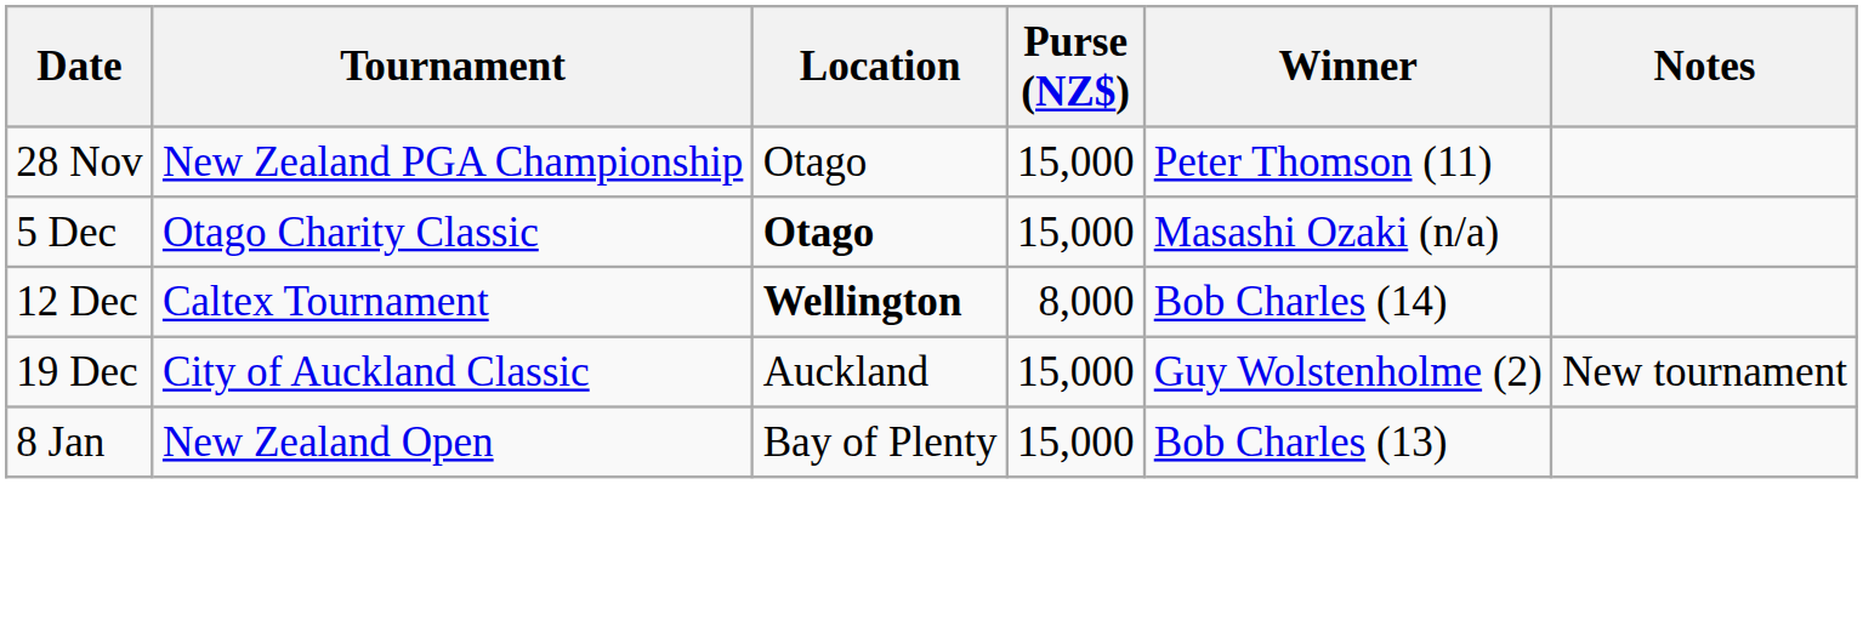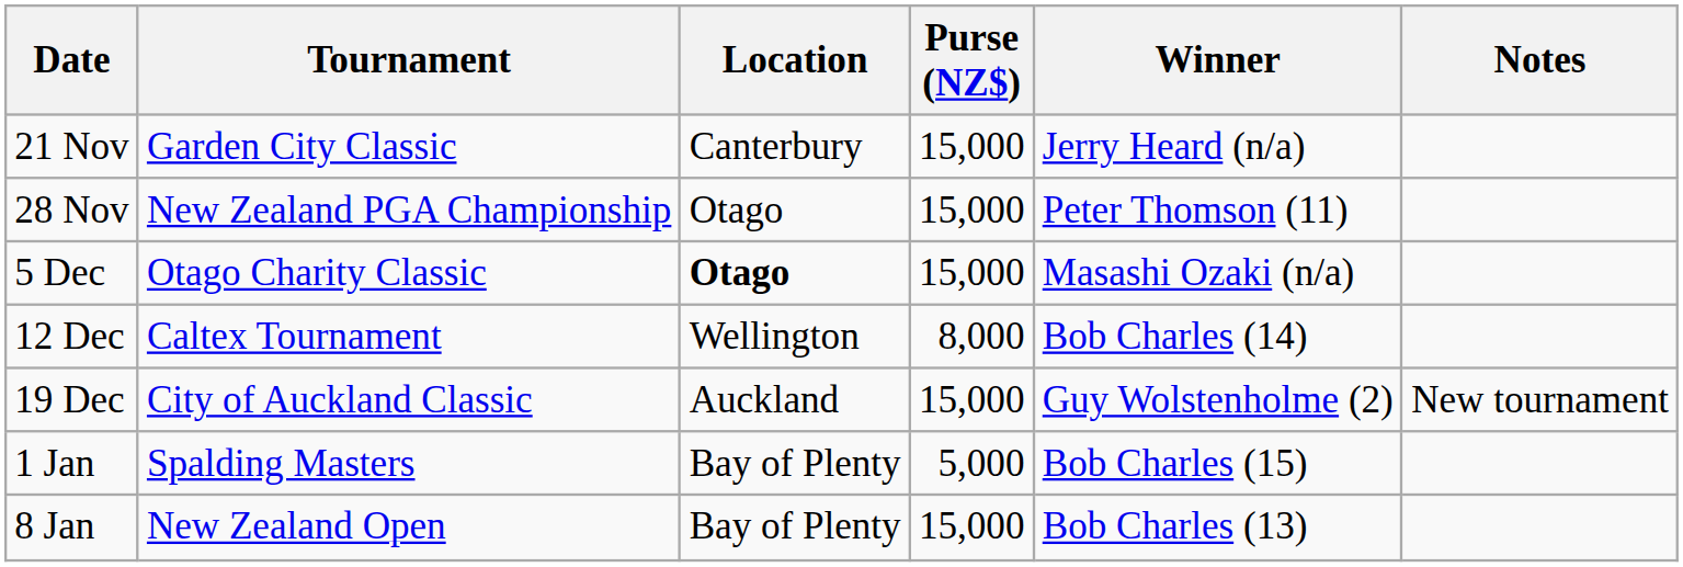+ row: 21 Nov | Garden City Classic | Canterbury | 15,000 | Jerry Heard (n/a)
12 Dec | Location: bold -> normal
+ row: 1 Jan | Spalding Masters | Bay of Plenty | 5,000 | Bob Charles (15)
